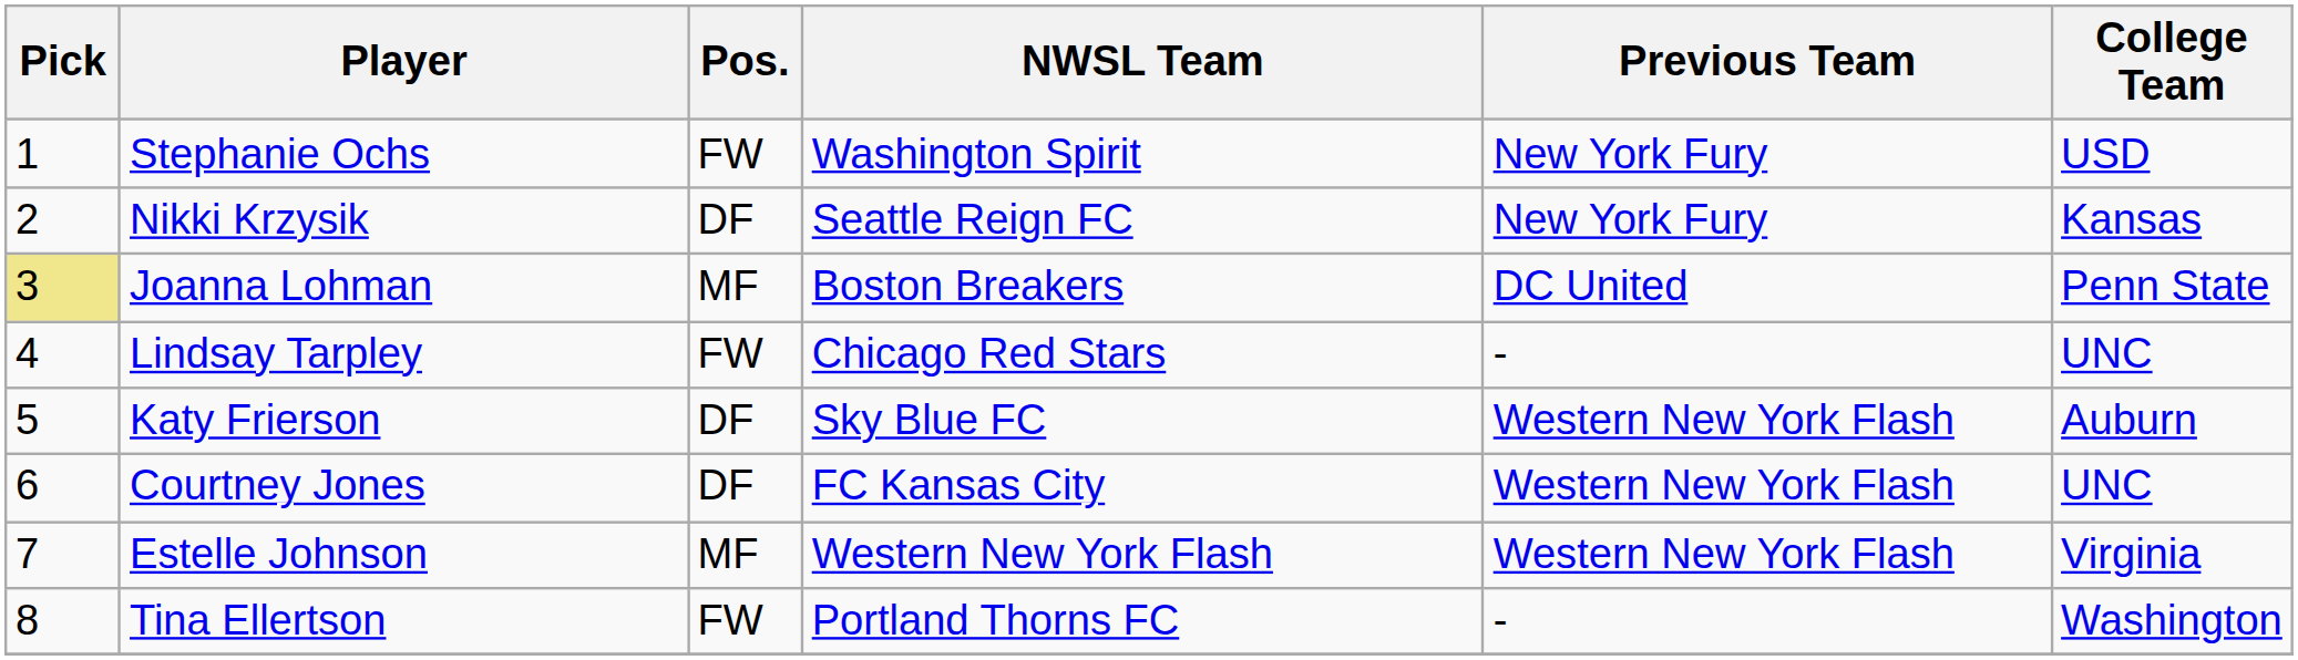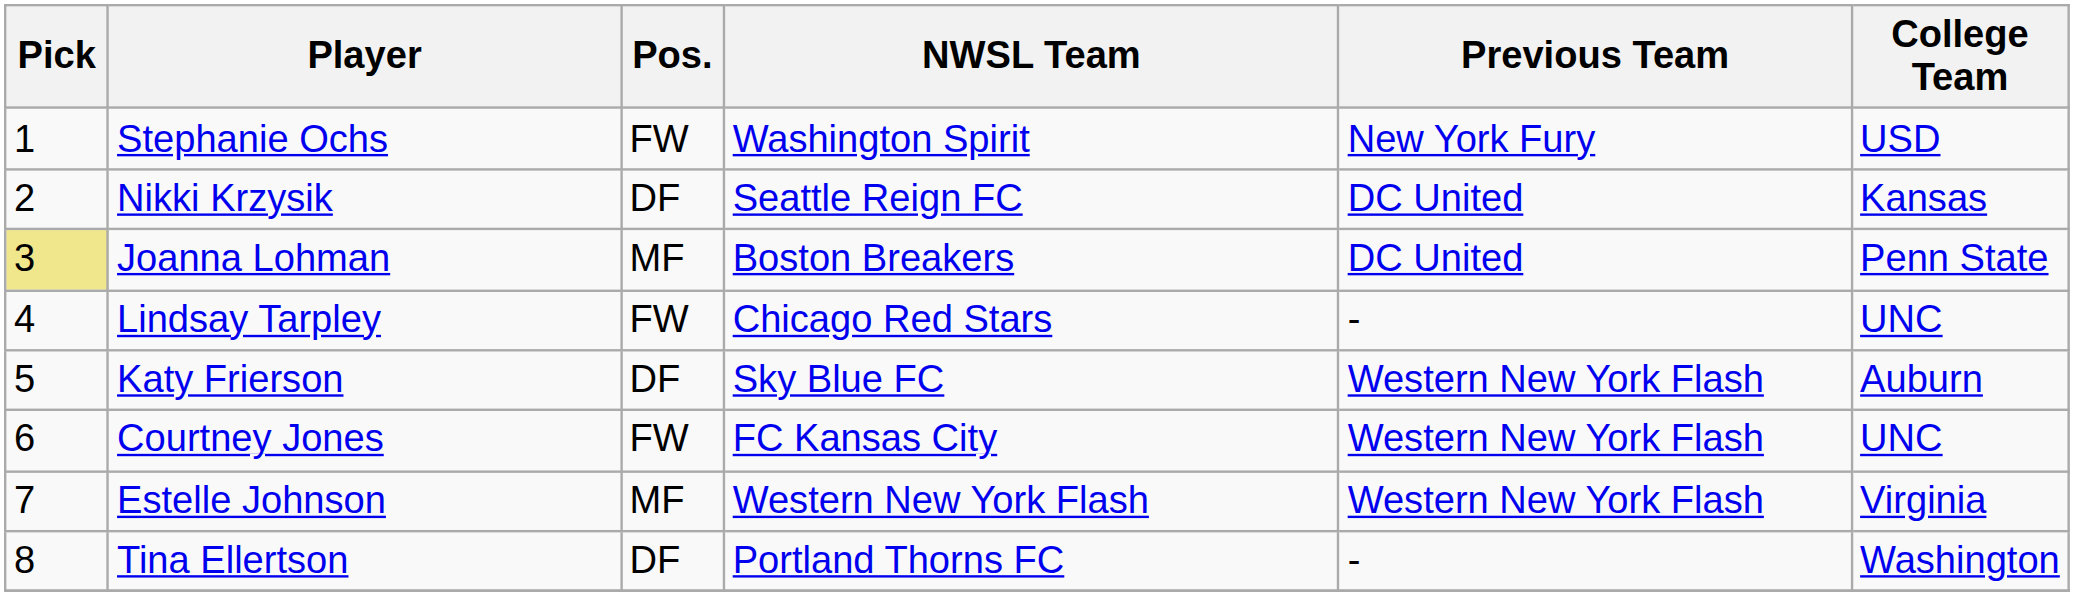Nikki Krzysik | Previous Team: New York Fury -> DC United
Courtney Jones | Pos.: DF -> FW
Tina Ellertson | Pos.: FW -> DF
